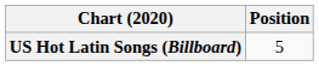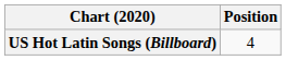US Hot Latin Songs (Billboard) | Position: 5 -> 4
